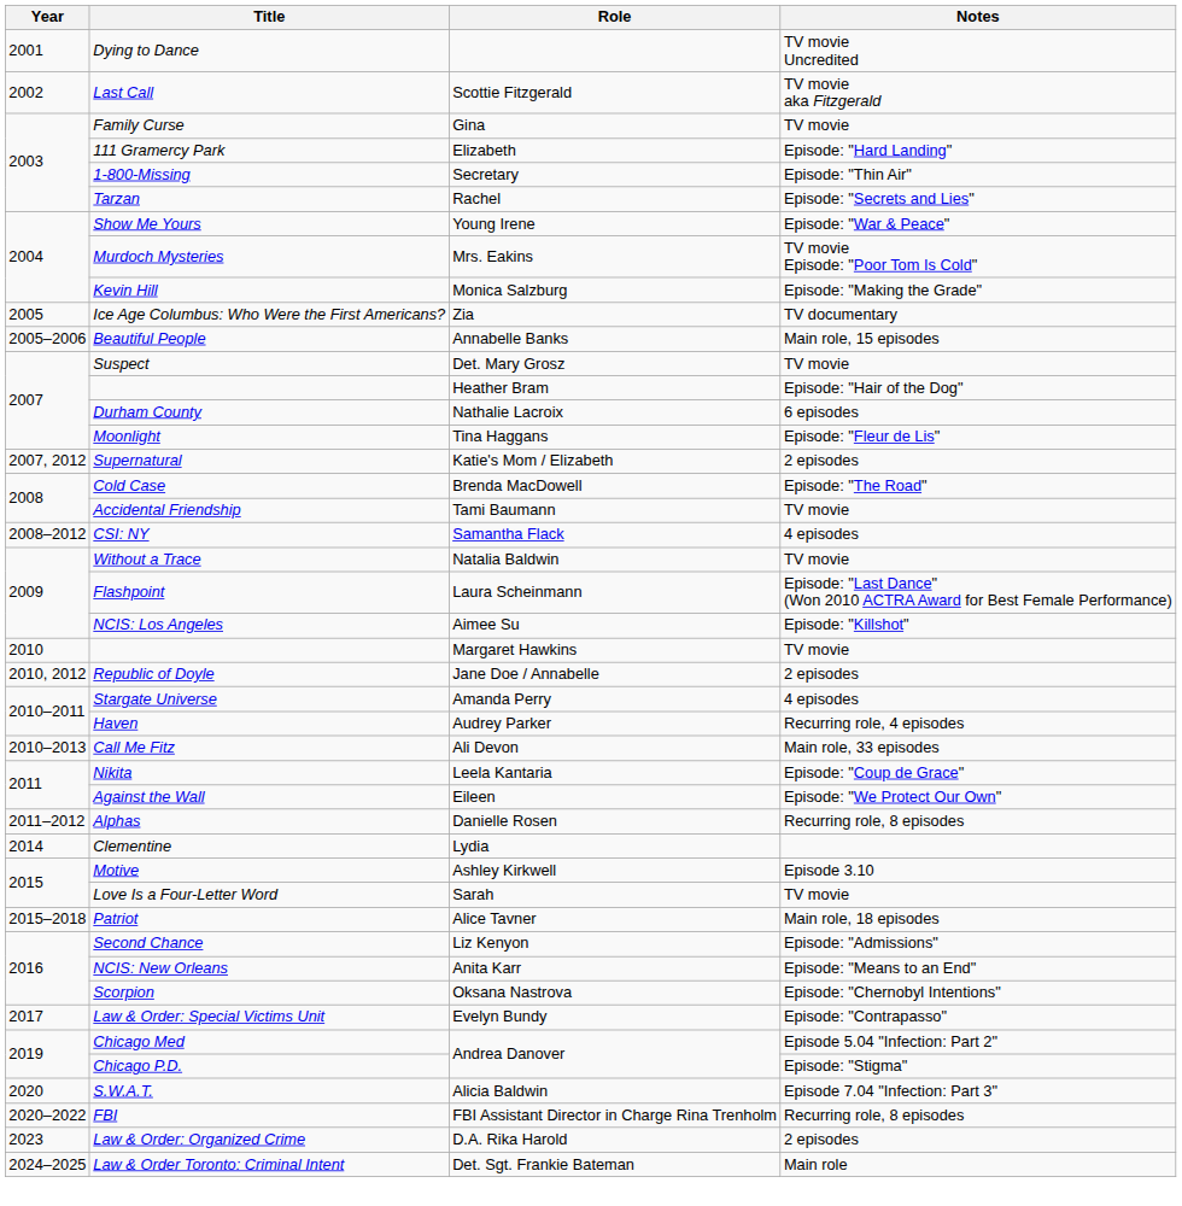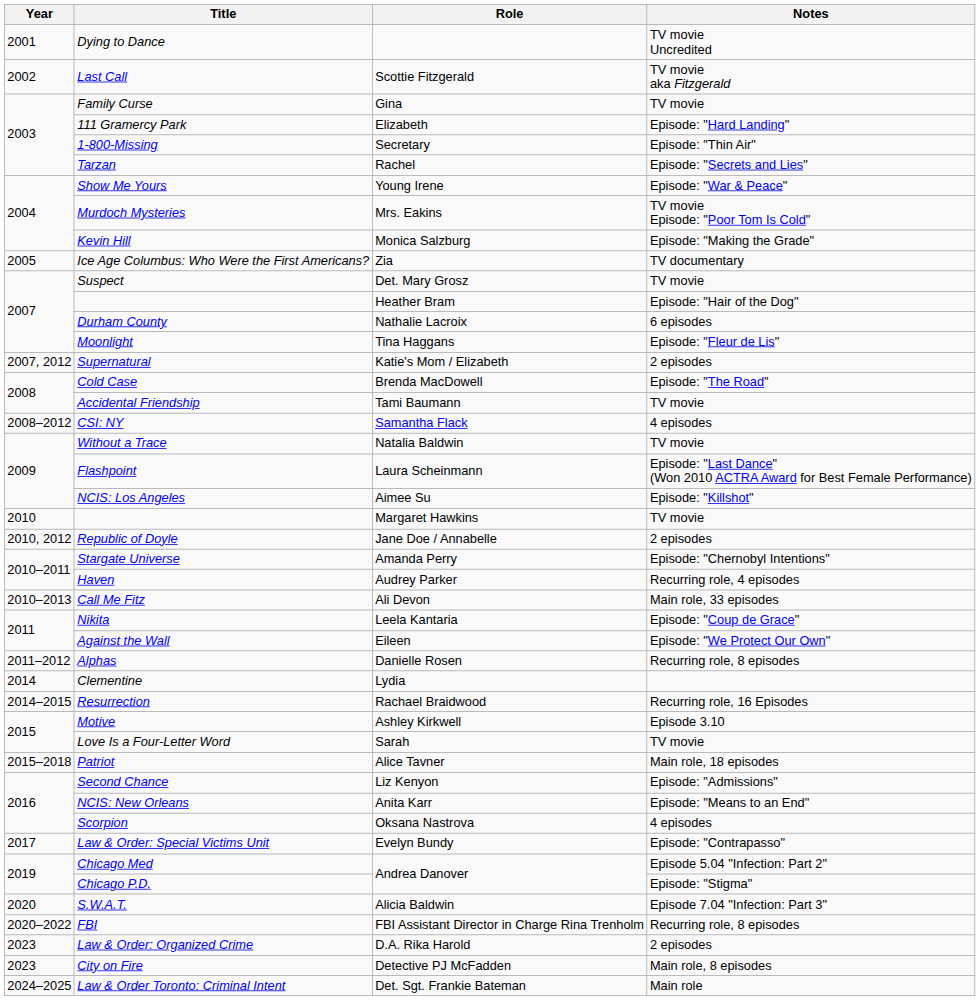- row: 2005–2006 | Beautiful People | Annabelle Banks | Main role, 15 episodes
Stargate Universe | Notes: 4 episodes -> Episode: "Chernobyl Intentions"
+ row: 2014–2015 | Resurrection | Rachael Braidwood | Recurring role, 16 Episodes
Scorpion | Notes: Episode: "Chernobyl Intentions" -> 4 episodes
+ row: 2023 | City on Fire | Detective PJ McFadden | Main role, 8 episodes
